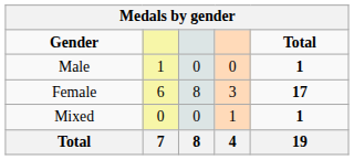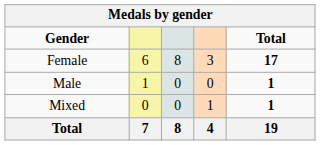rows swapped: Male <-> Female
